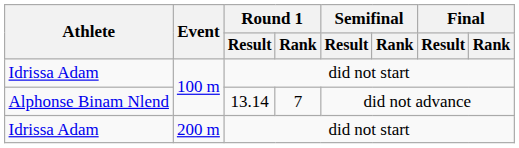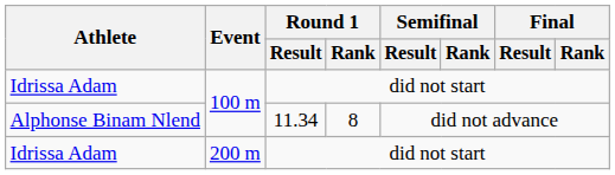Alphonse Binam Nlend | Round 1 / Result: 13.14 -> 11.34
Alphonse Binam Nlend | Round 1 / Rank: 7 -> 8
